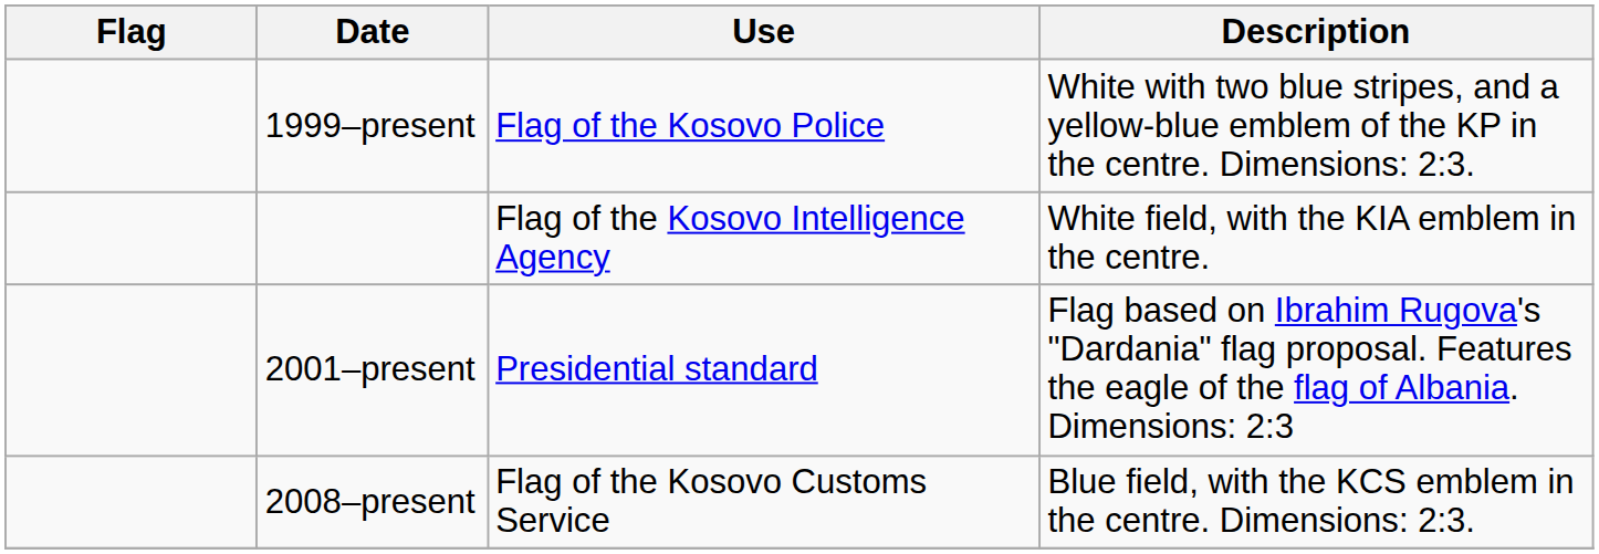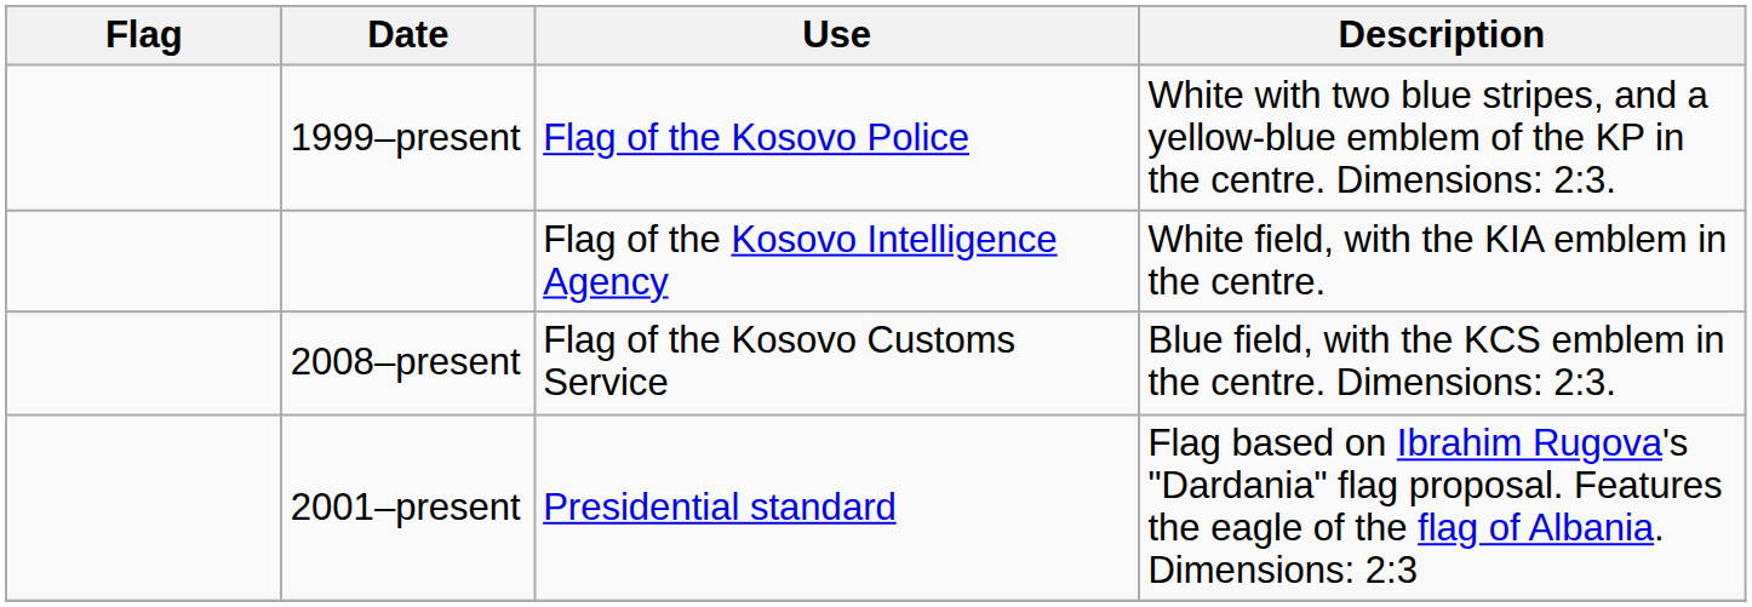rows swapped: 2008–present <-> 2001–present
